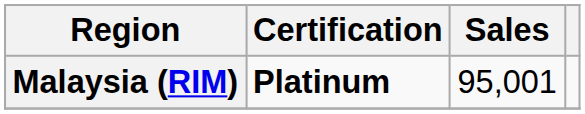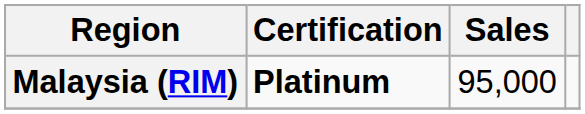Malaysia (RIM) | Sales: 95,001 -> 95,000
